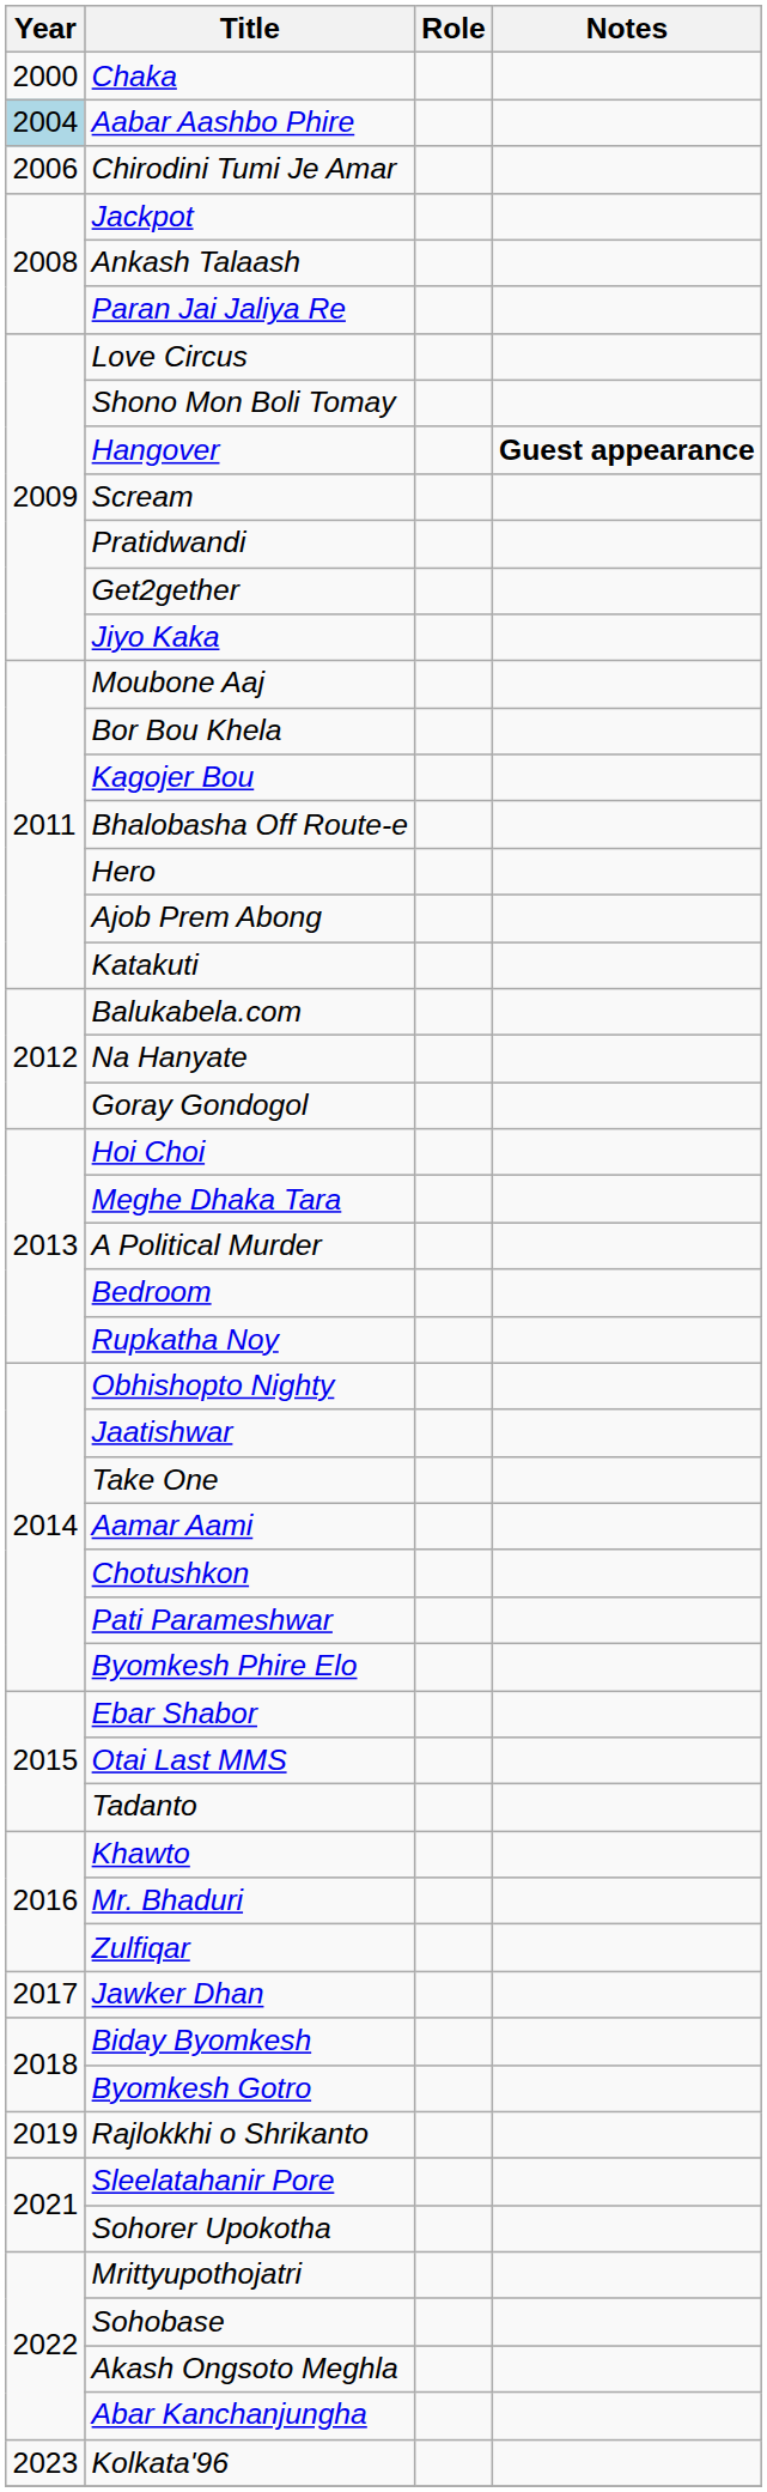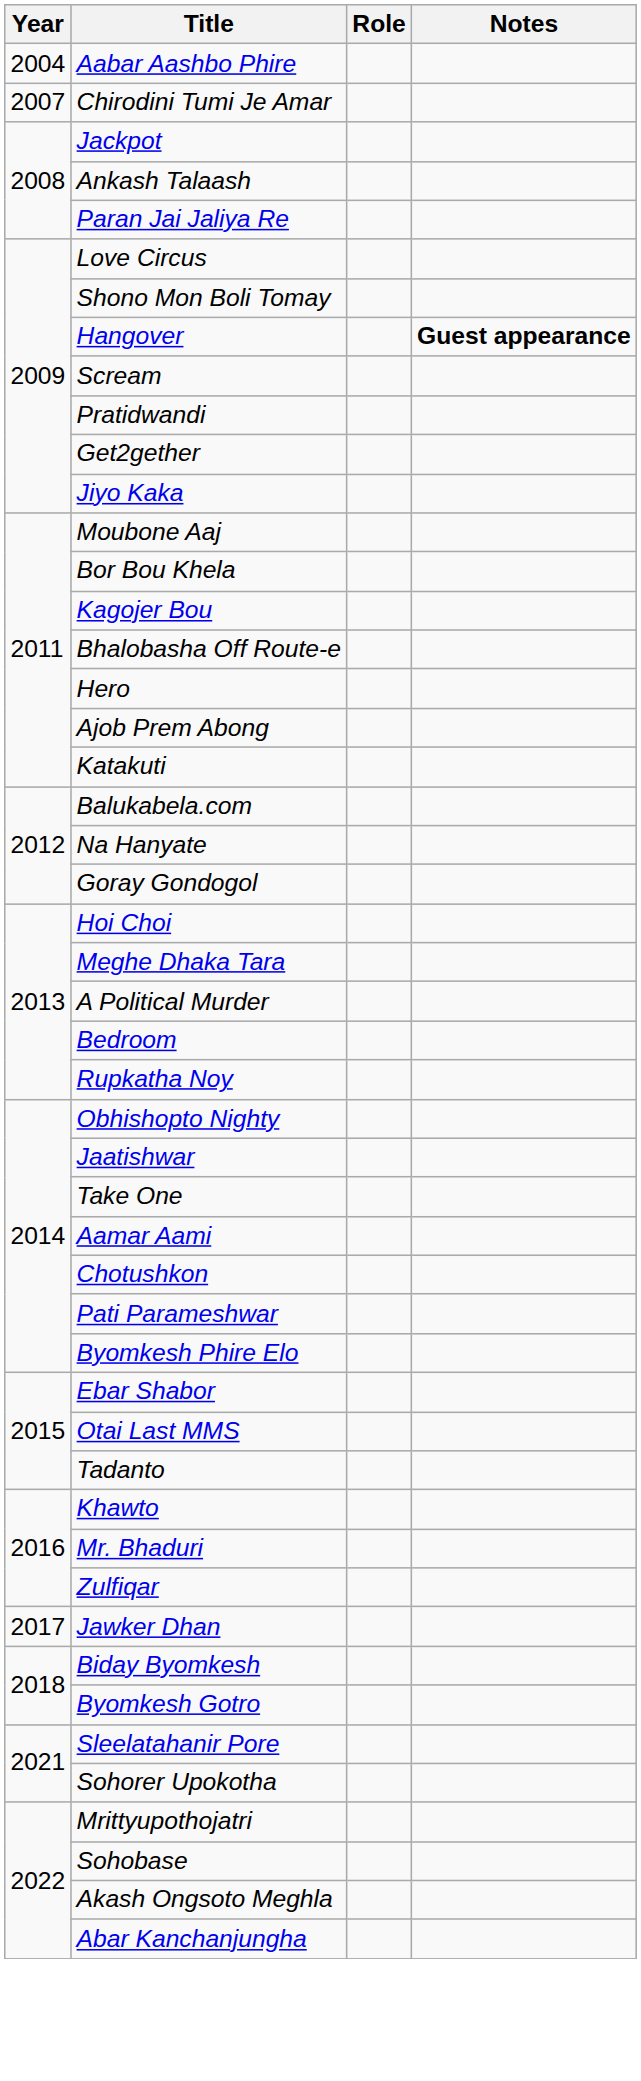- row: 2000 | Chaka
Aabar Aashbo Phire | Year: lightblue background -> no background
Chirodini Tumi Je Amar | Year: 2006 -> 2007
- row: 2019 | Rajlokkhi o Shrikanto
- row: 2023 | Kolkata'96
